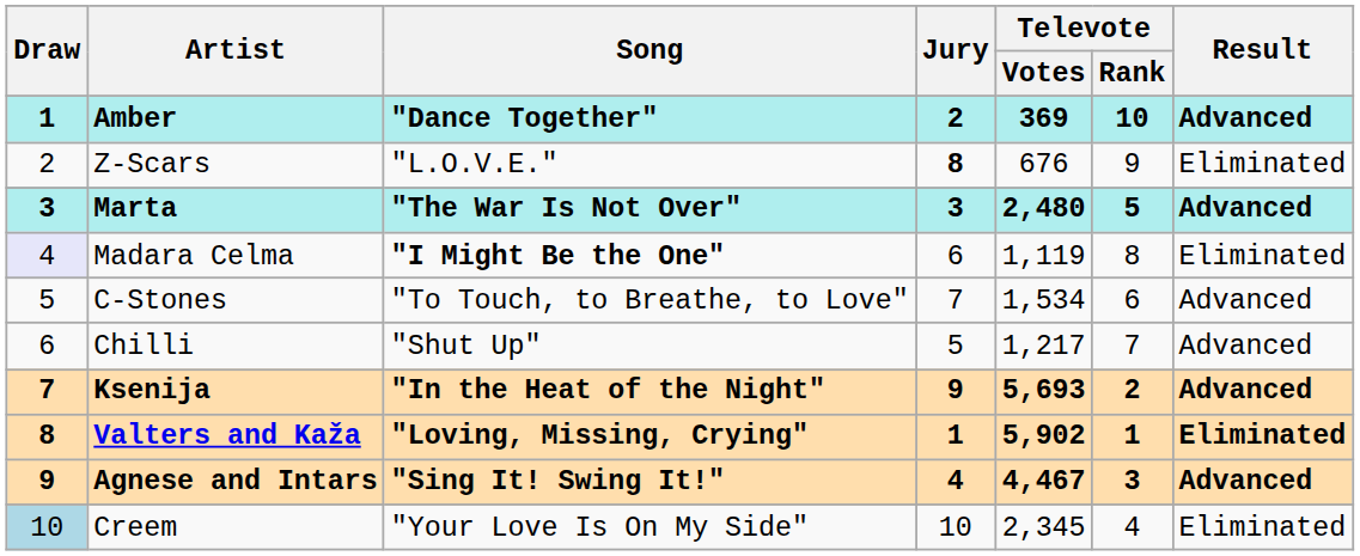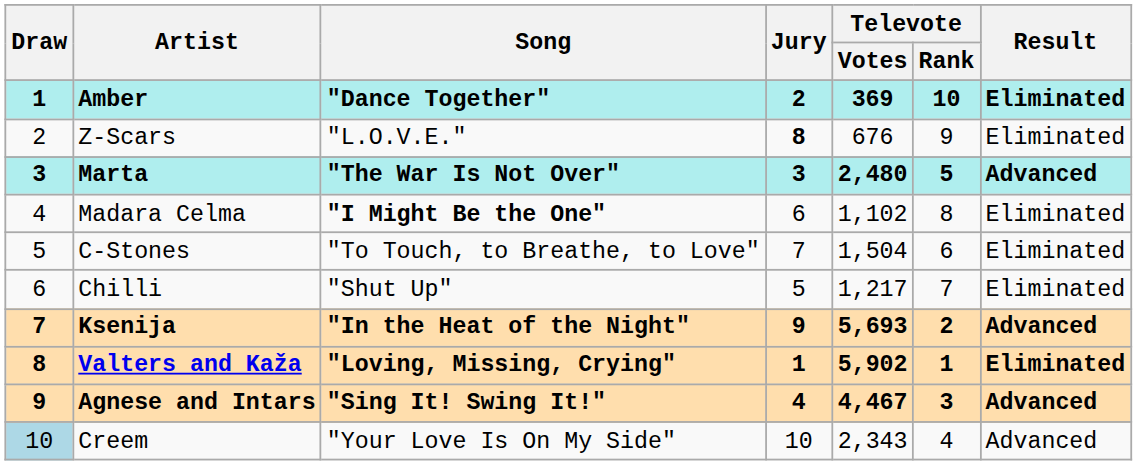Amber | Result: Advanced -> Eliminated
Madara Celma | Draw: lavender background -> no background
Madara Celma | Televote / Votes: 1,119 -> 1,102
C-Stones | Televote / Votes: 1,534 -> 1,504
C-Stones | Result: Advanced -> Eliminated
Chilli | Result: Advanced -> Eliminated
Creem | Televote / Votes: 2,345 -> 2,343
Creem | Result: Eliminated -> Advanced
